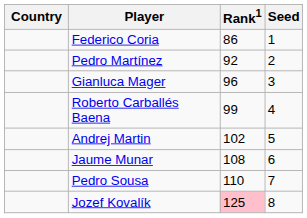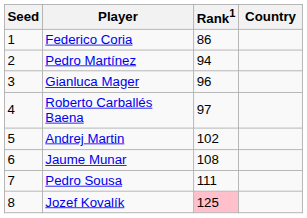columns swapped: Country <-> Seed
Pedro Martínez | Rank1: 92 -> 94
Roberto Carballés Baena | Rank1: 99 -> 97
Pedro Sousa | Rank1: 110 -> 111
